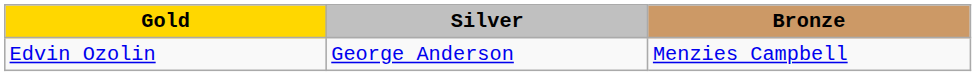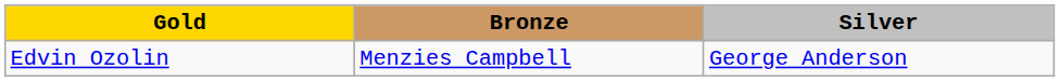columns swapped: Silver <-> Bronze
